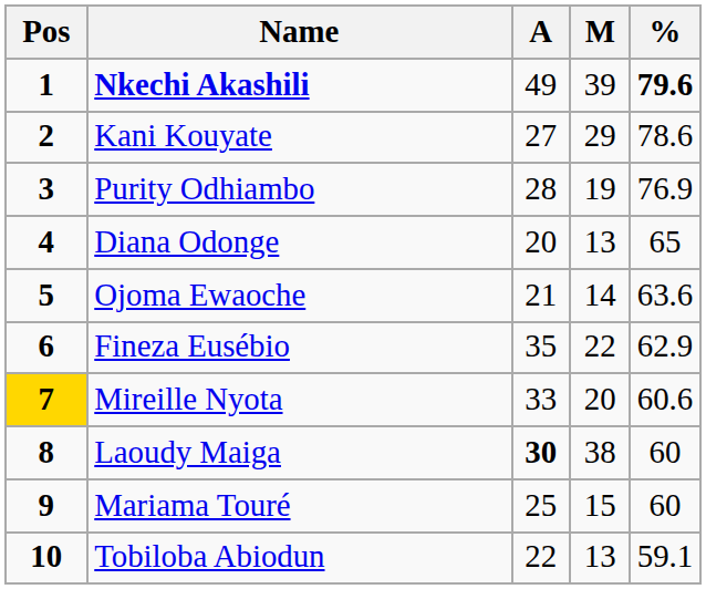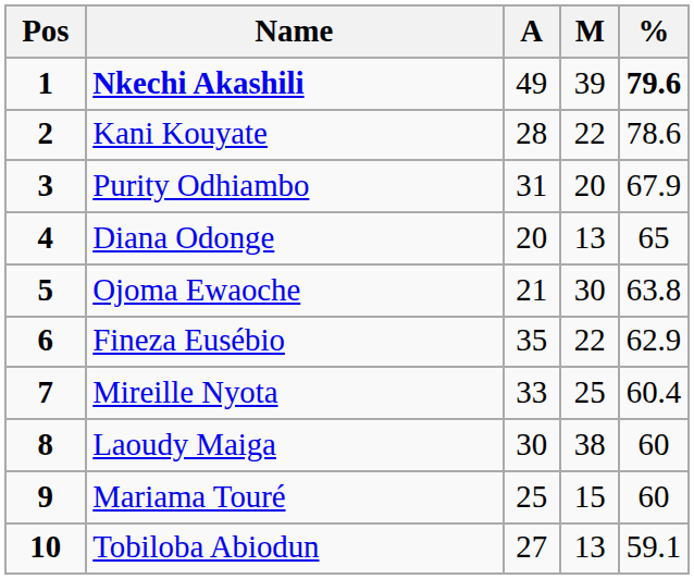Kani Kouyate | A: 27 -> 28
Kani Kouyate | M: 29 -> 22
Purity Odhiambo | A: 28 -> 31
Purity Odhiambo | M: 19 -> 20
Purity Odhiambo | %: 76.9 -> 67.9
Ojoma Ewaoche | M: 14 -> 30
Ojoma Ewaoche | %: 63.6 -> 63.8
Mireille Nyota | Pos: gold background -> no background
Mireille Nyota | M: 20 -> 25
Mireille Nyota | %: 60.6 -> 60.4
Laoudy Maiga | A: bold -> normal
Tobiloba Abiodun | A: 22 -> 27
